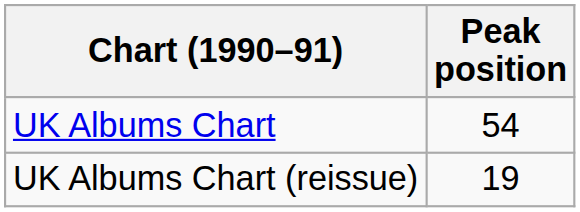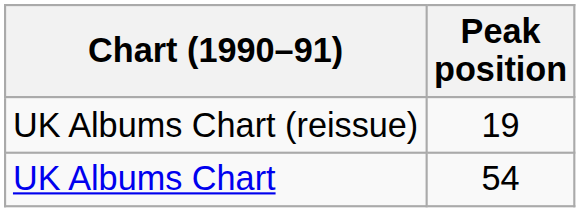rows swapped: UK Albums Chart <-> UK Albums Chart (reissue)
